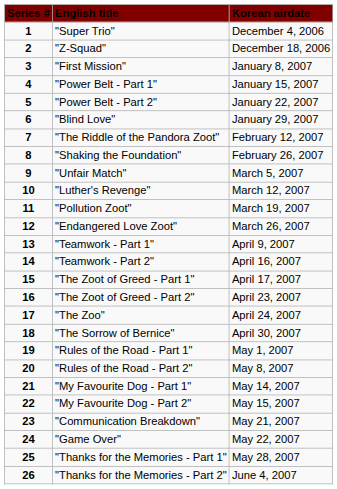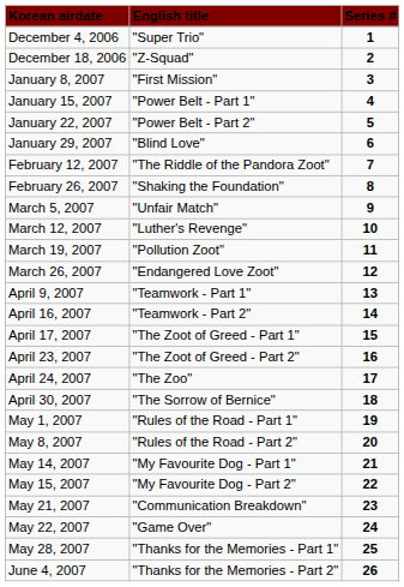columns swapped: Series # <-> Korean airdate
